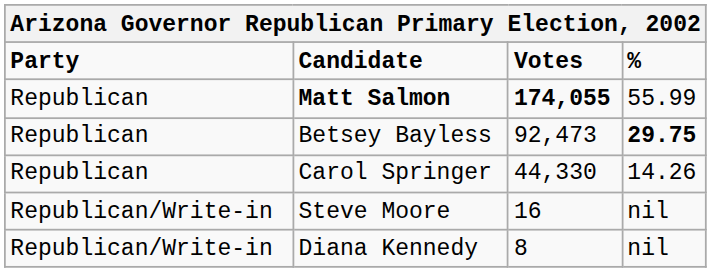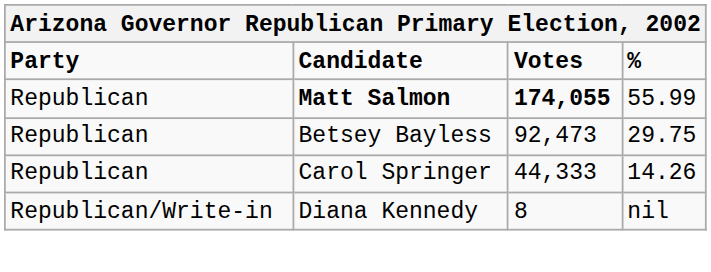Betsey Bayless | %: bold -> normal
Carol Springer | Votes: 44,330 -> 44,333
- row: Republican/Write-in | Steve Moore | 16 | nil
